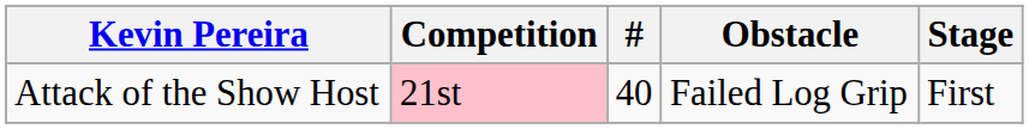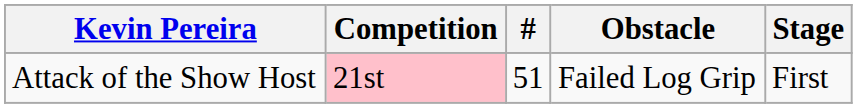Attack of the Show Host | #: 40 -> 51
